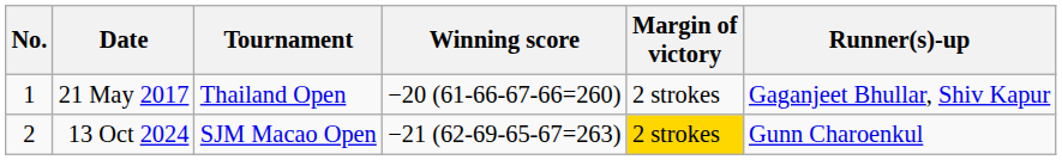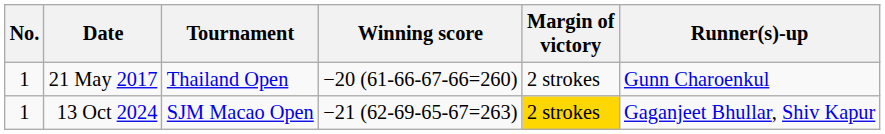21 May 2017 | Runner(s)-up: Gaganjeet Bhullar, Shiv Kapur -> Gunn Charoenkul
13 Oct 2024 | No.: 2 -> 1
13 Oct 2024 | Runner(s)-up: Gunn Charoenkul -> Gaganjeet Bhullar, Shiv Kapur
